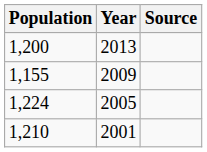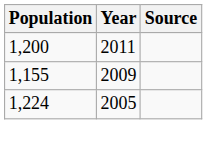1,200 | Year: 2013 -> 2011
- row: 1,210 | 2001
